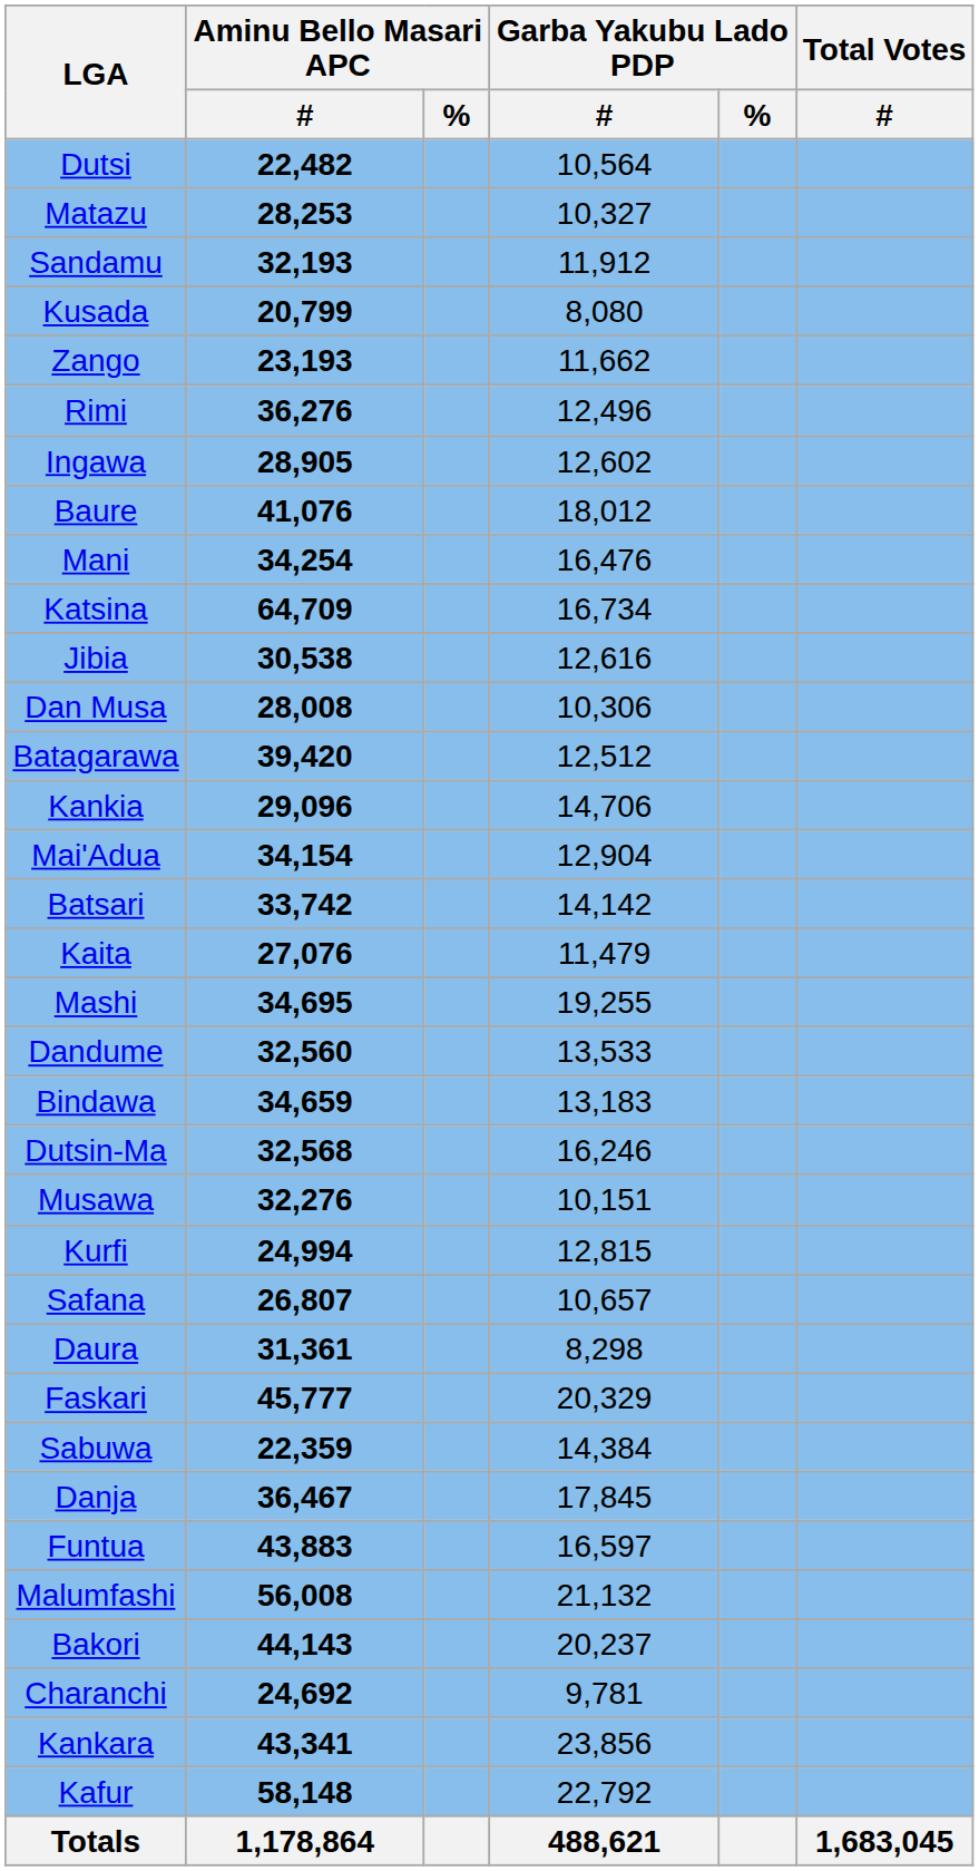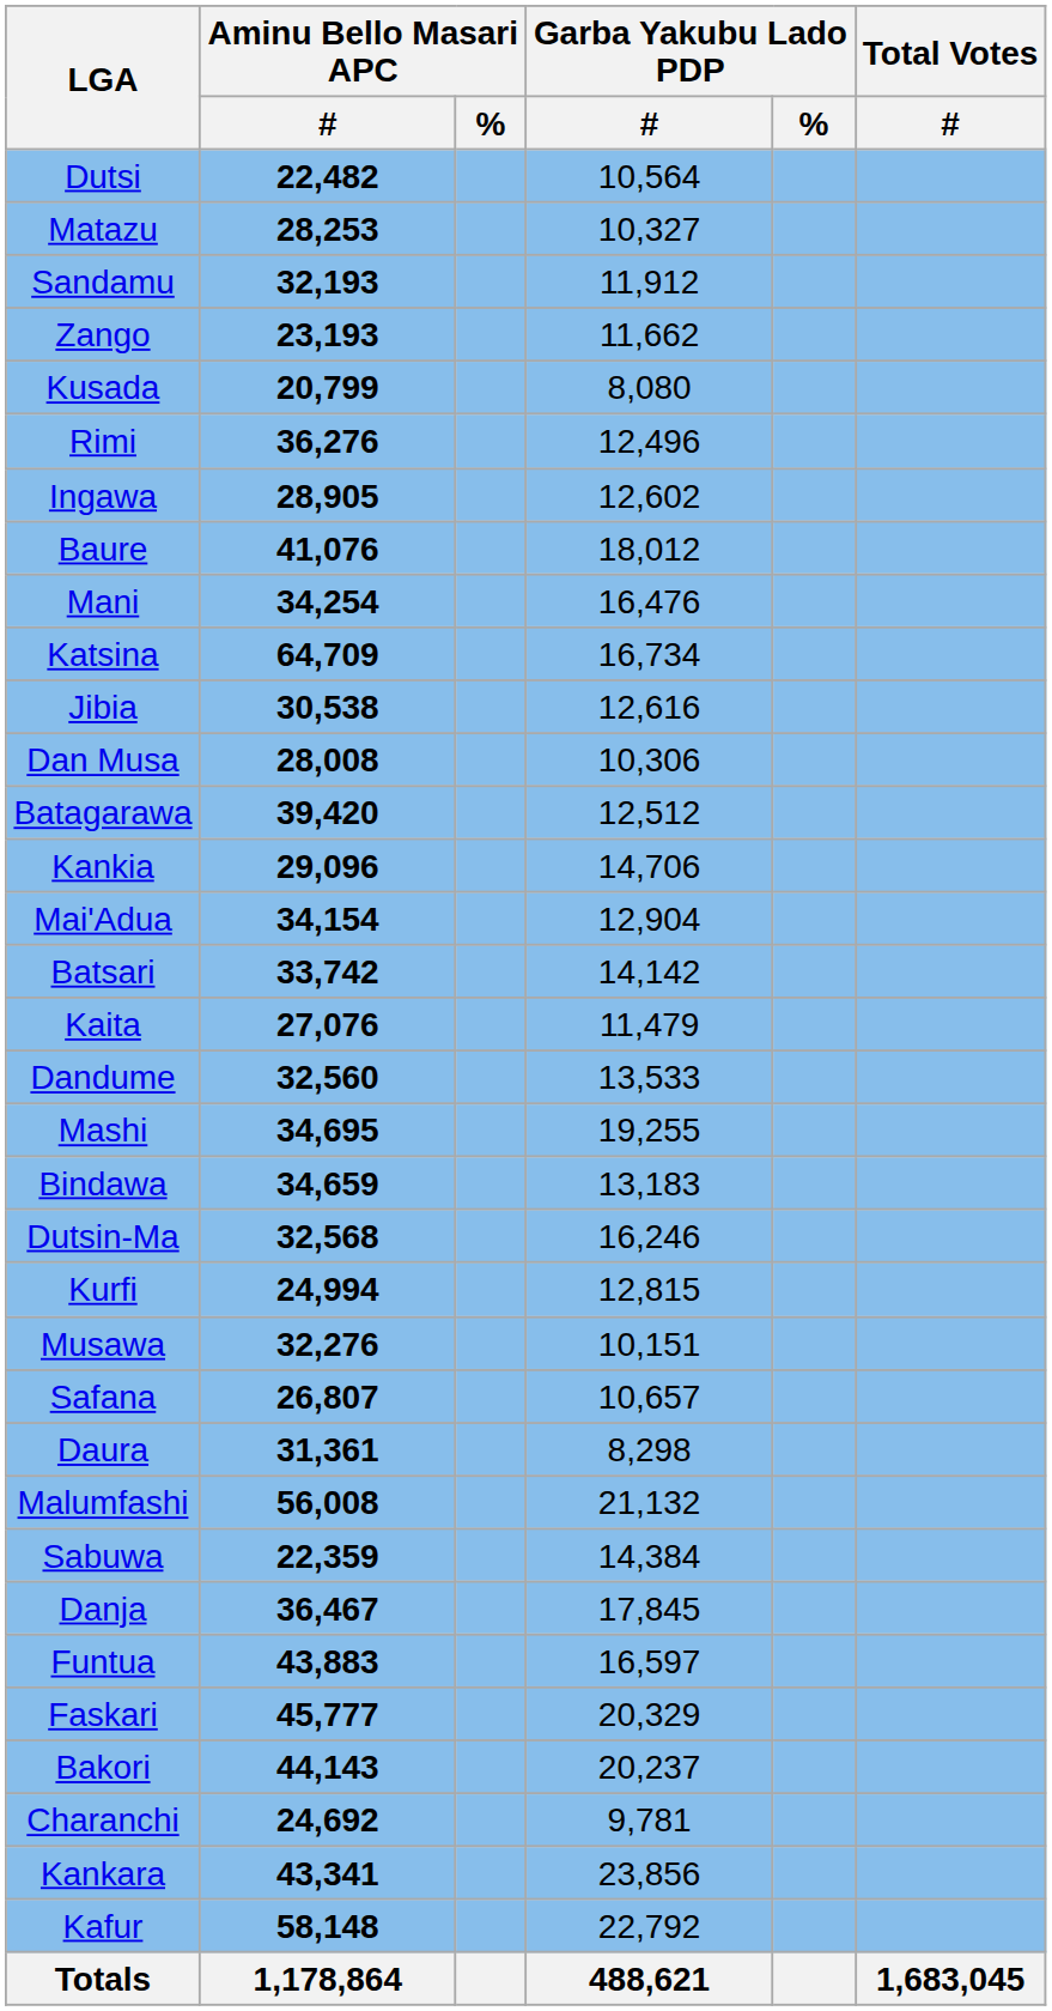rows swapped: Kusada <-> Zango
rows swapped: Mashi <-> Dandume
rows swapped: Musawa <-> Kurfi
rows swapped: Faskari <-> Malumfashi
